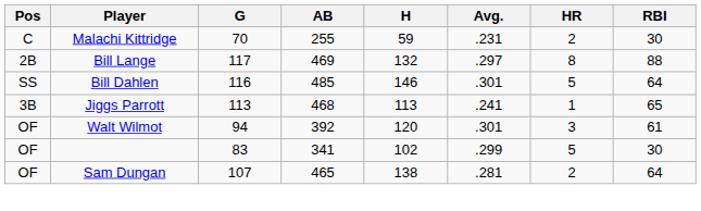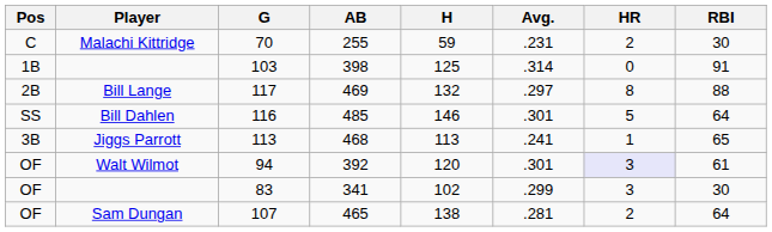+ row: 1B | 103 | 398 | 125 | .314 | 0 | 91
94 | HR: no background -> lavender background
83 | HR: 5 -> 3
